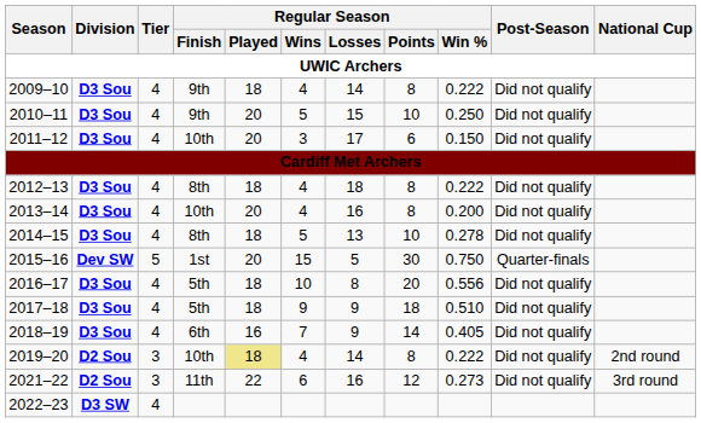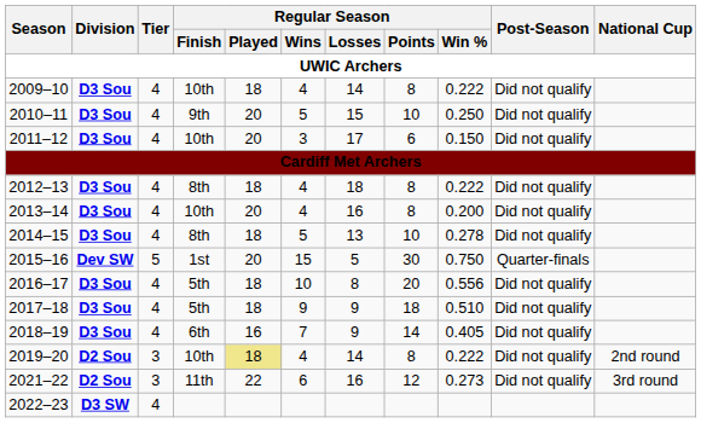2009–10 | Regular Season / Finish: 9th -> 10th
